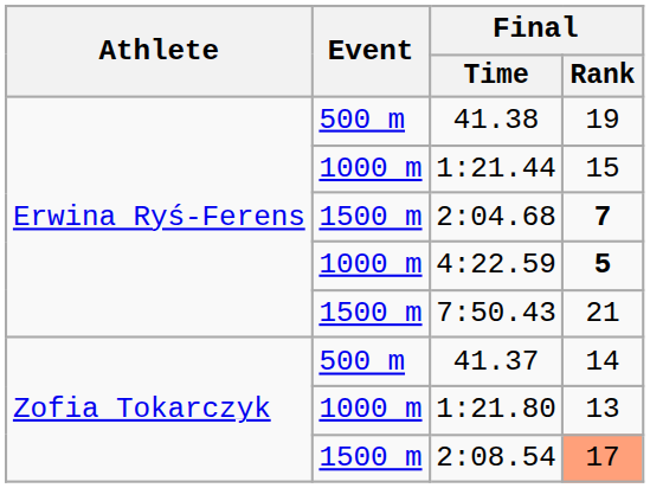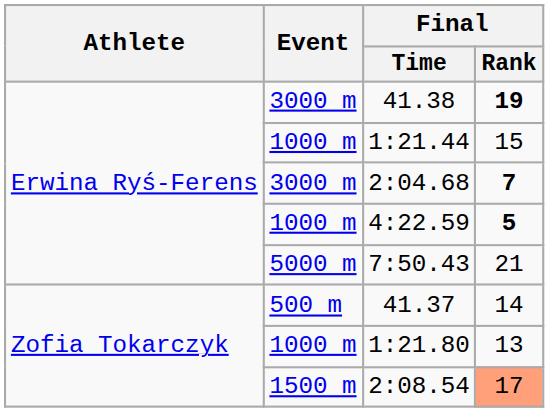41.38 | Event: 500 m -> 3000 m
41.38 | Final / Rank: normal -> bold
2:04.68 | Event: 1500 m -> 3000 m
7:50.43 | Event: 1500 m -> 5000 m
